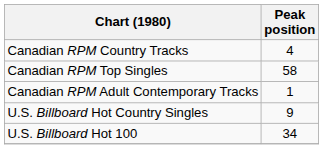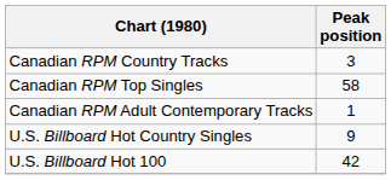Canadian RPM Country Tracks | Peak position: 4 -> 3
U.S. Billboard Hot 100 | Peak position: 34 -> 42
